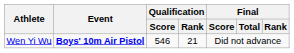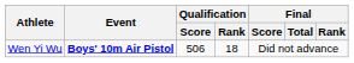Wen Yi Wu | Qualification / Score: 546 -> 506
Wen Yi Wu | Qualification / Rank: 21 -> 18
